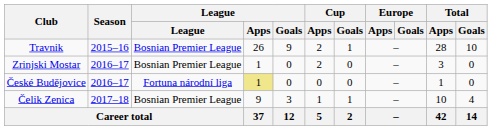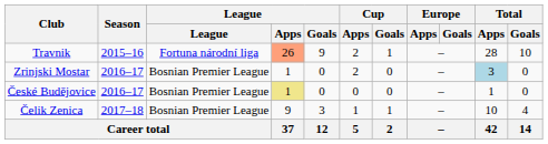Travnik | League: Bosnian Premier League -> Fortuna národní liga
Travnik | League / Apps: no background -> lightsalmon background
Zrinjski Mostar | Total / Apps: no background -> lightblue background
České Budějovice | League: Fortuna národní liga -> Bosnian Premier League
